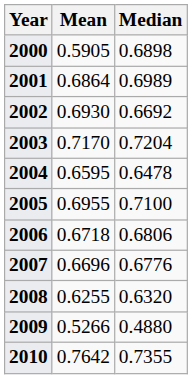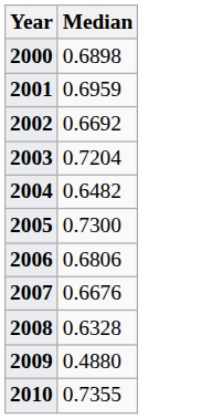- column: Mean | 0.5905 | 0.6864 | 0.6930 | 0.7170 | 0.6595 | 0.6955 | 0.6718 | 0.6696 | 0.6255 | 0.5266 | 0.7642
2001 | Median: 0.6989 -> 0.6959
2004 | Median: 0.6478 -> 0.6482
2005 | Median: 0.7100 -> 0.7300
2007 | Median: 0.6776 -> 0.6676
2008 | Median: 0.6320 -> 0.6328
